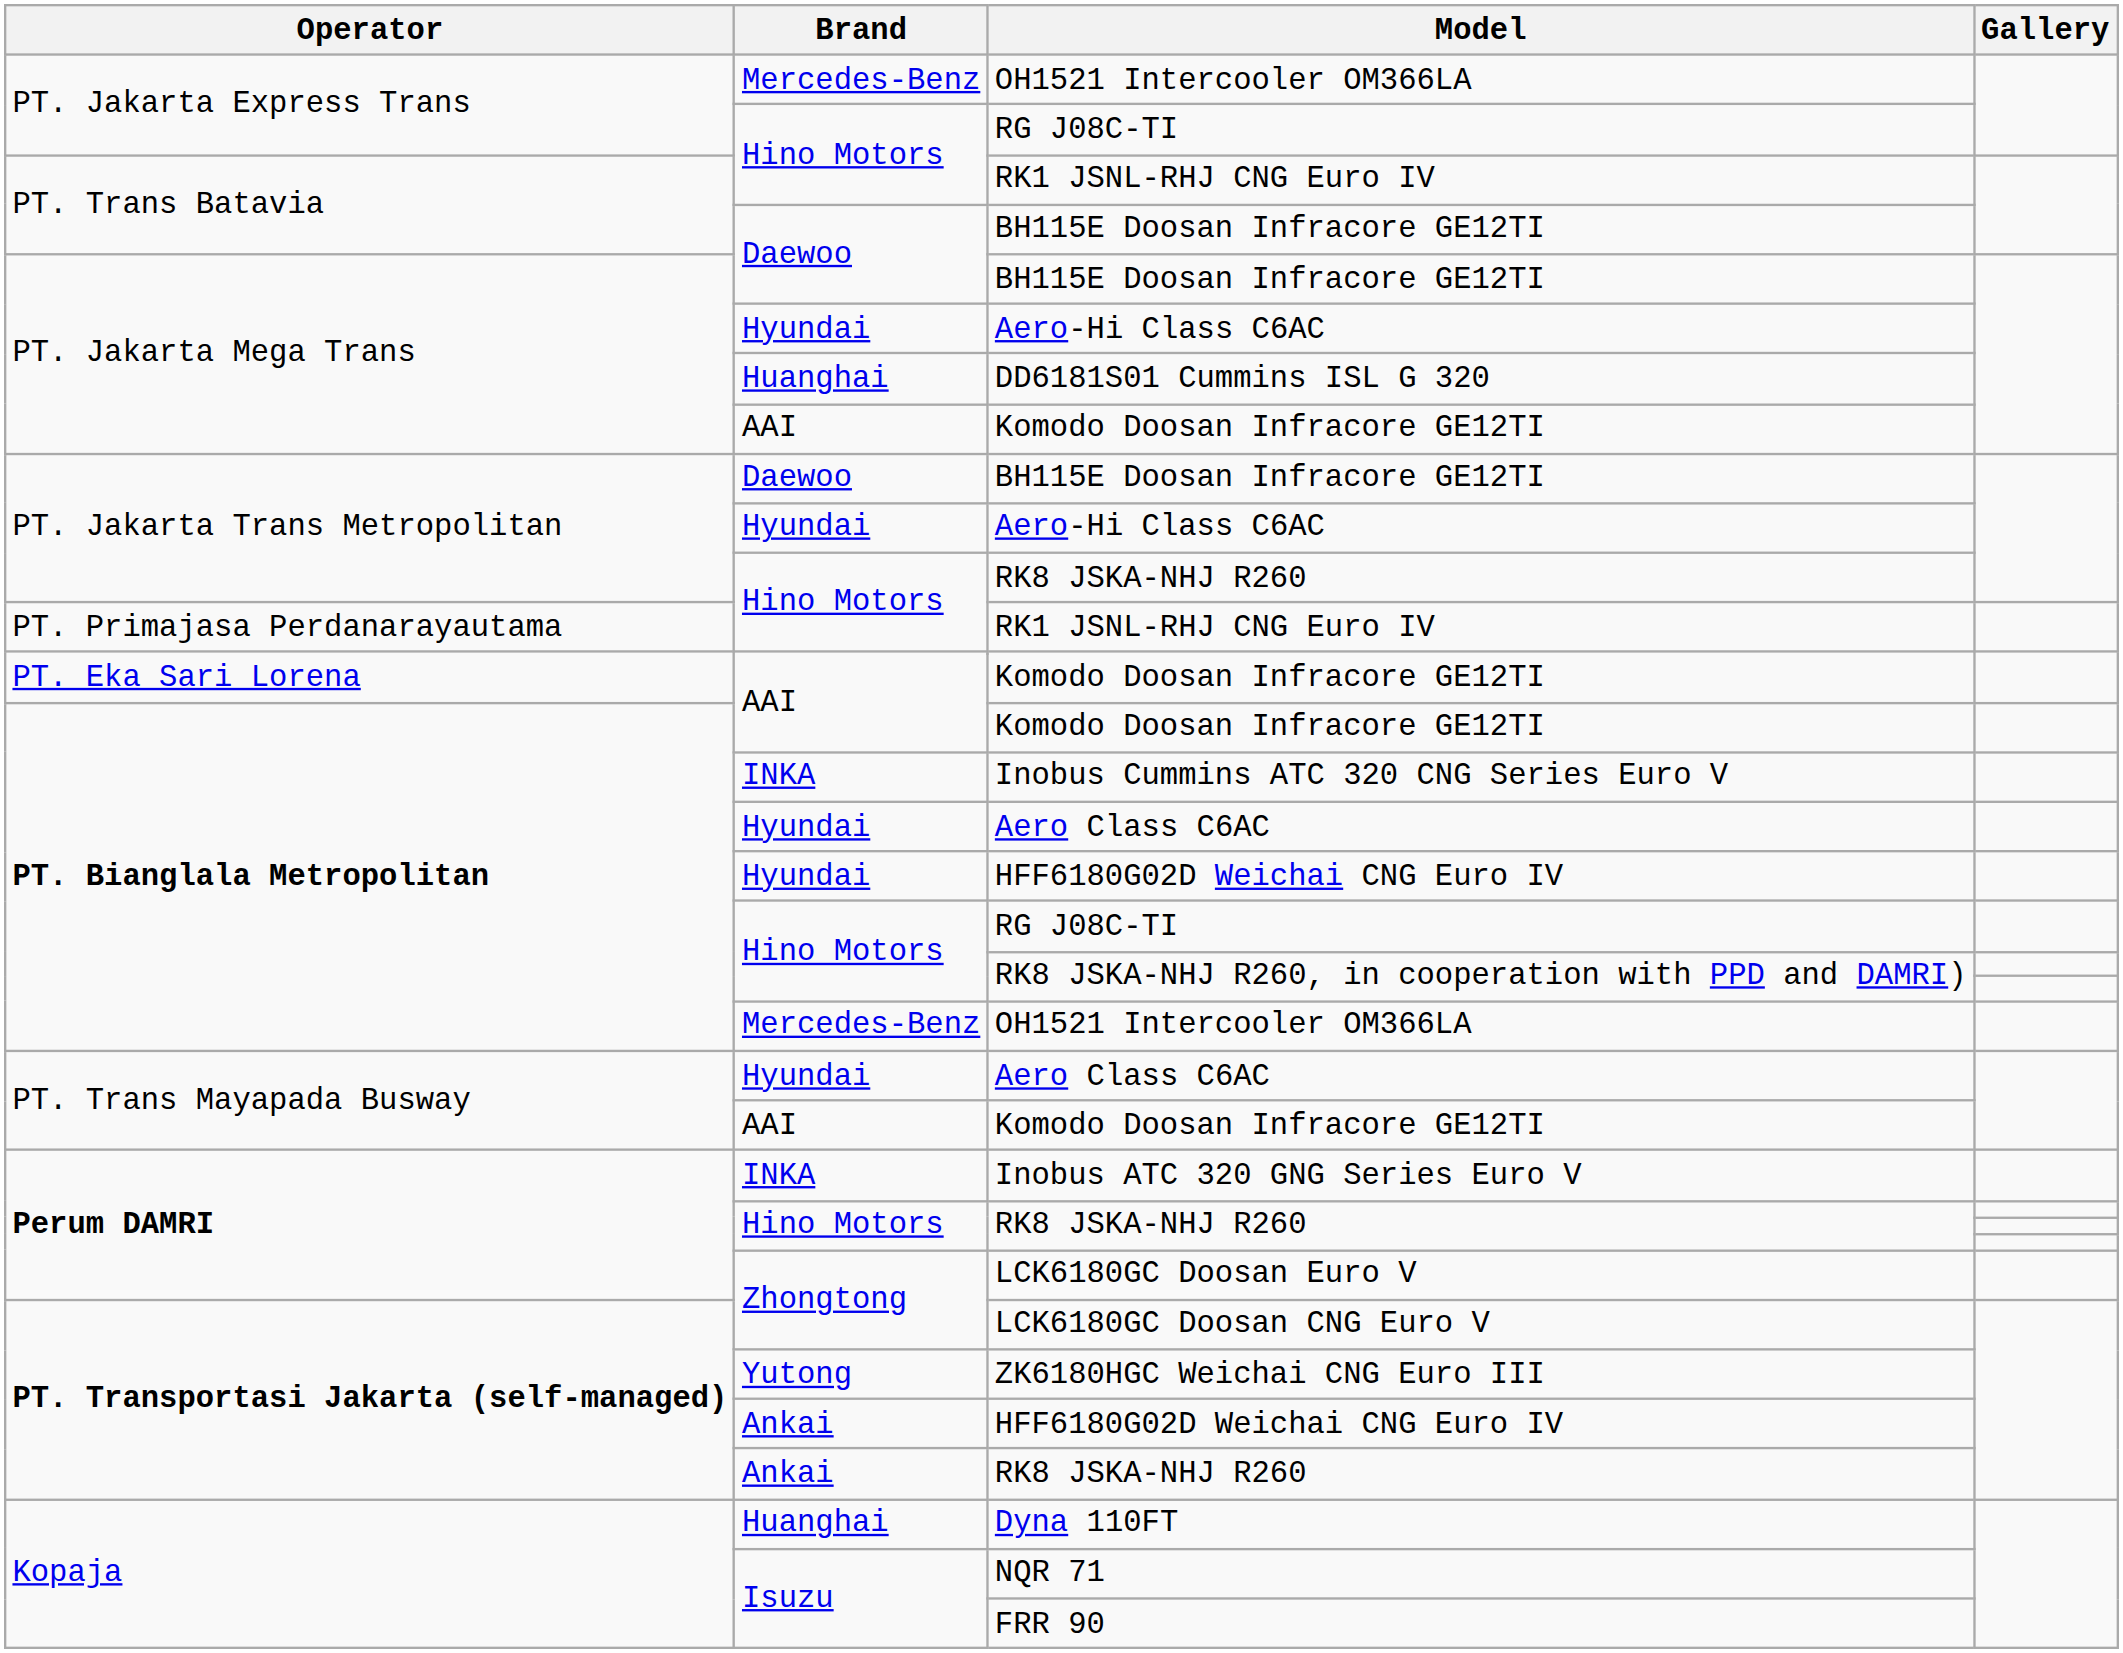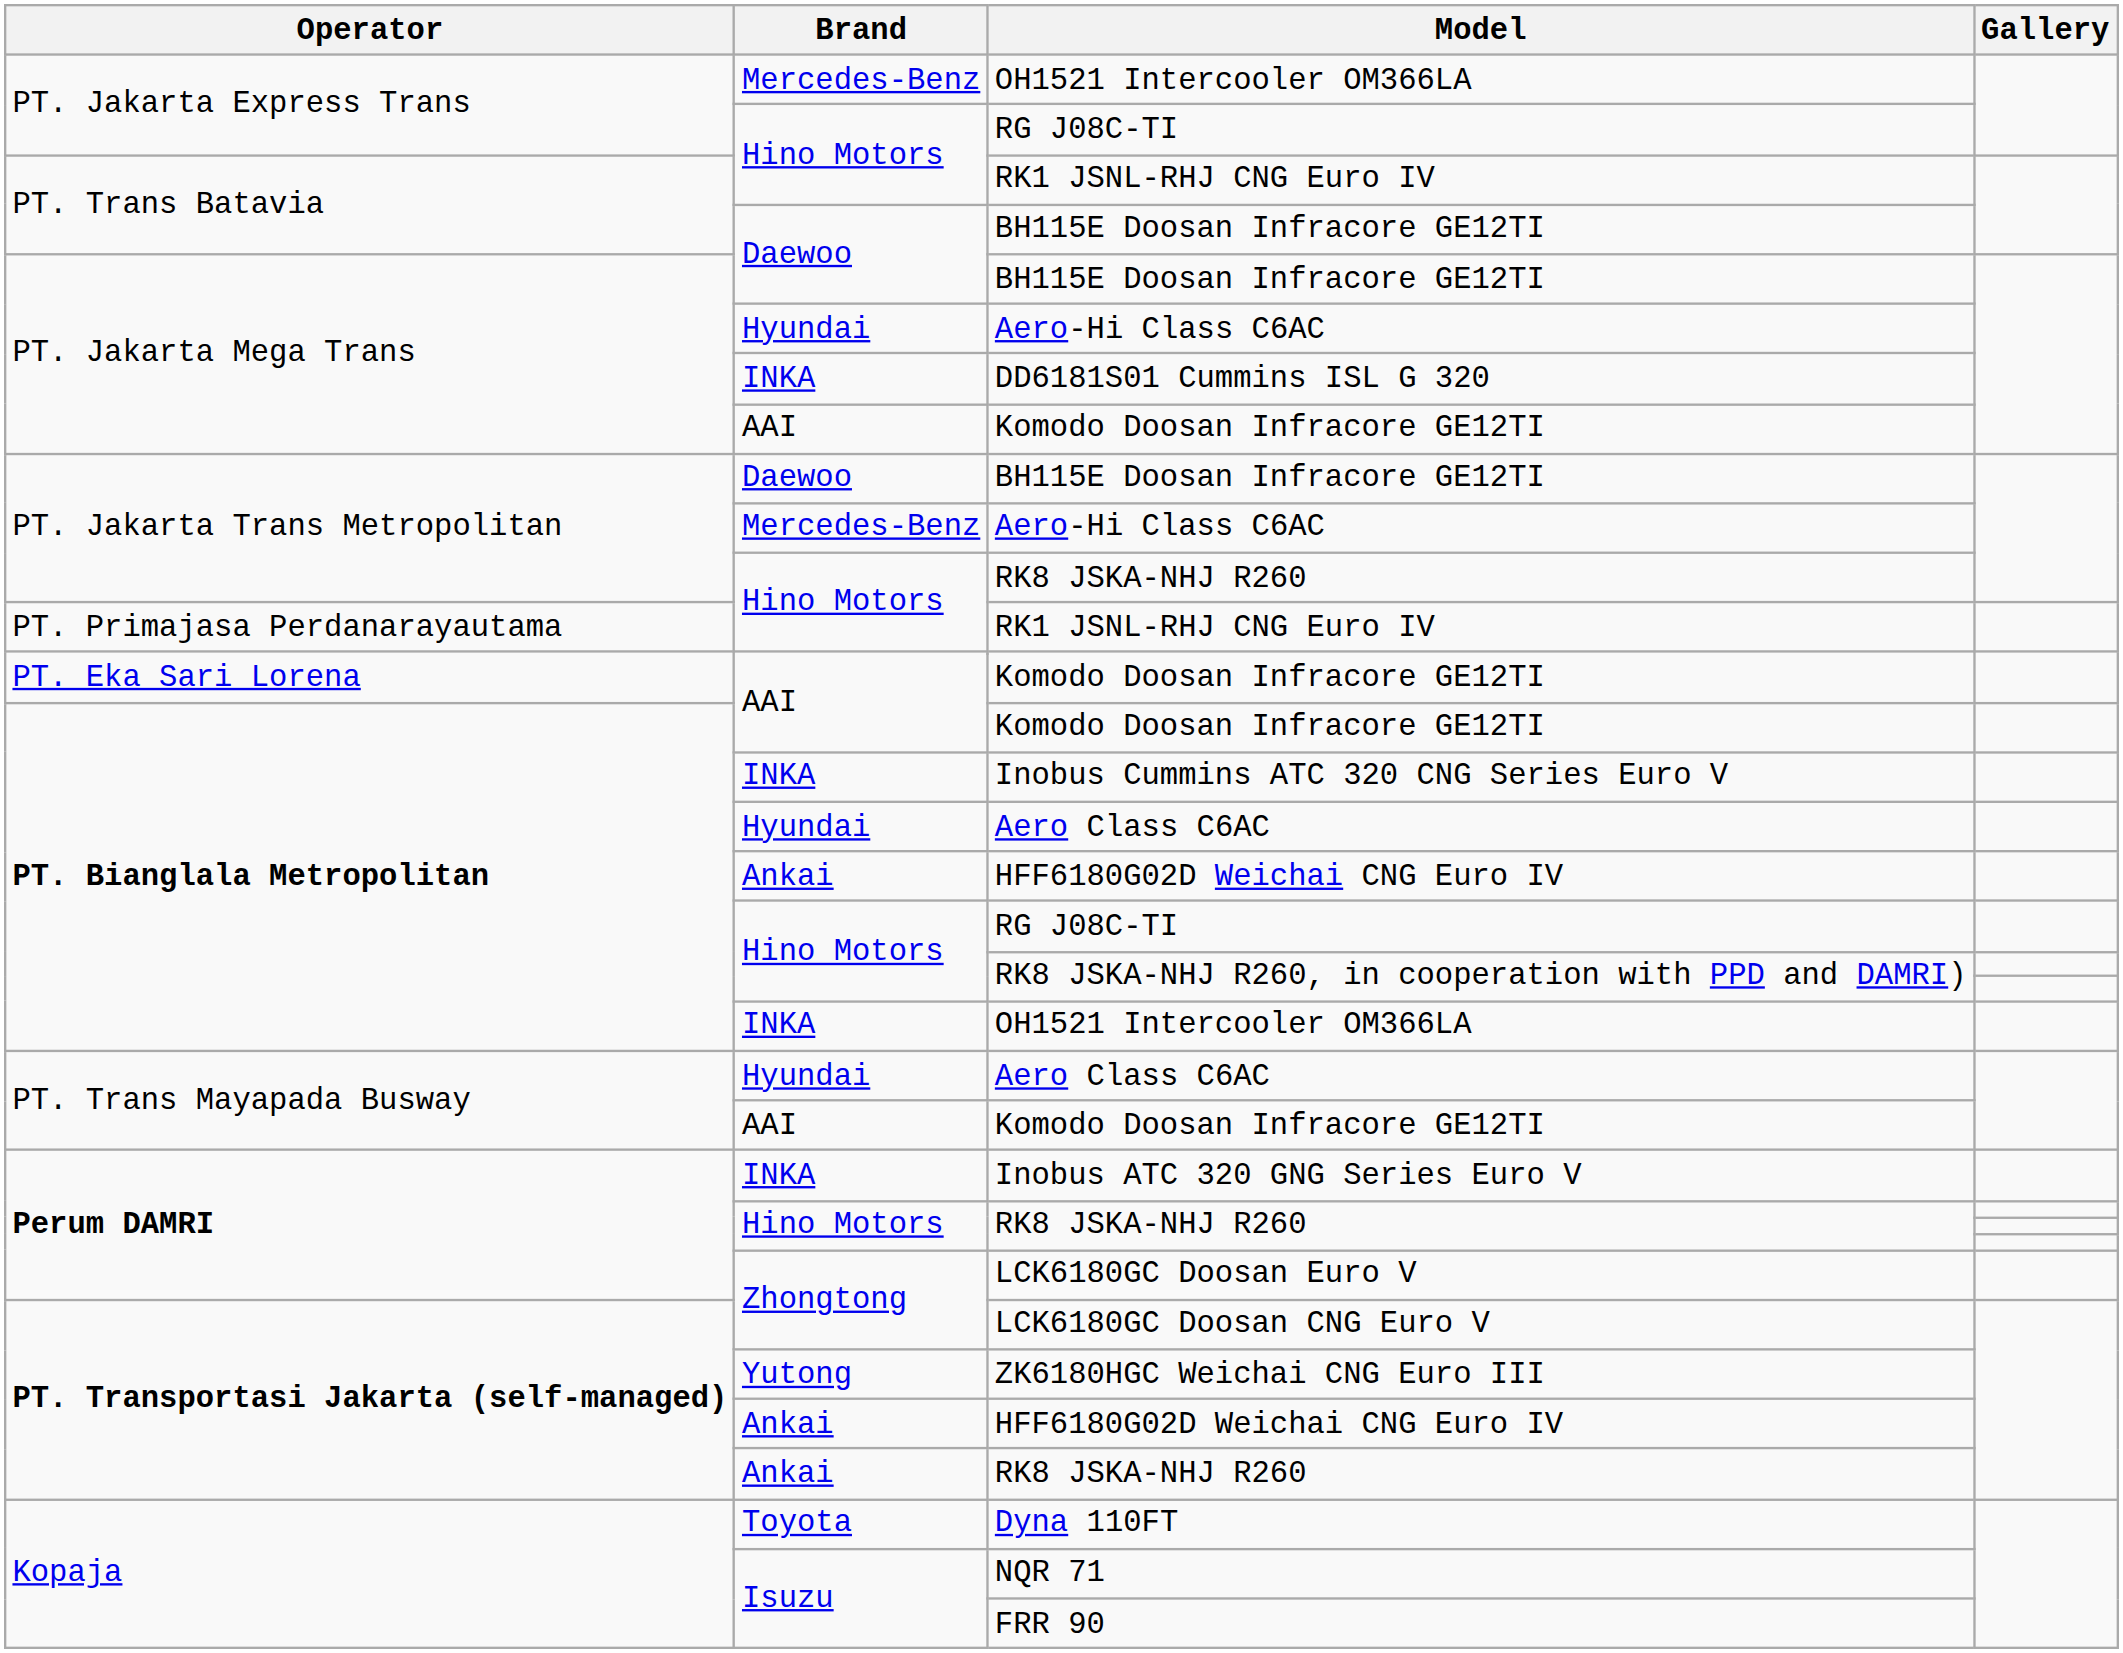DD6181S01 Cummins ISL G 320 | Brand: Huanghai -> INKA
PT. Jakarta Trans Metropolitan / Aero-Hi Class C6AC | Brand: Hyundai -> Mercedes-Benz
PT. Bianglala Metropolitan / HFF6180G02D Weichai CNG Euro IV | Brand: Hyundai -> Ankai
PT. Bianglala Metropolitan / OH1521 Intercooler OM366LA | Brand: Mercedes-Benz -> INKA
Dyna 110FT | Brand: Huanghai -> Toyota
